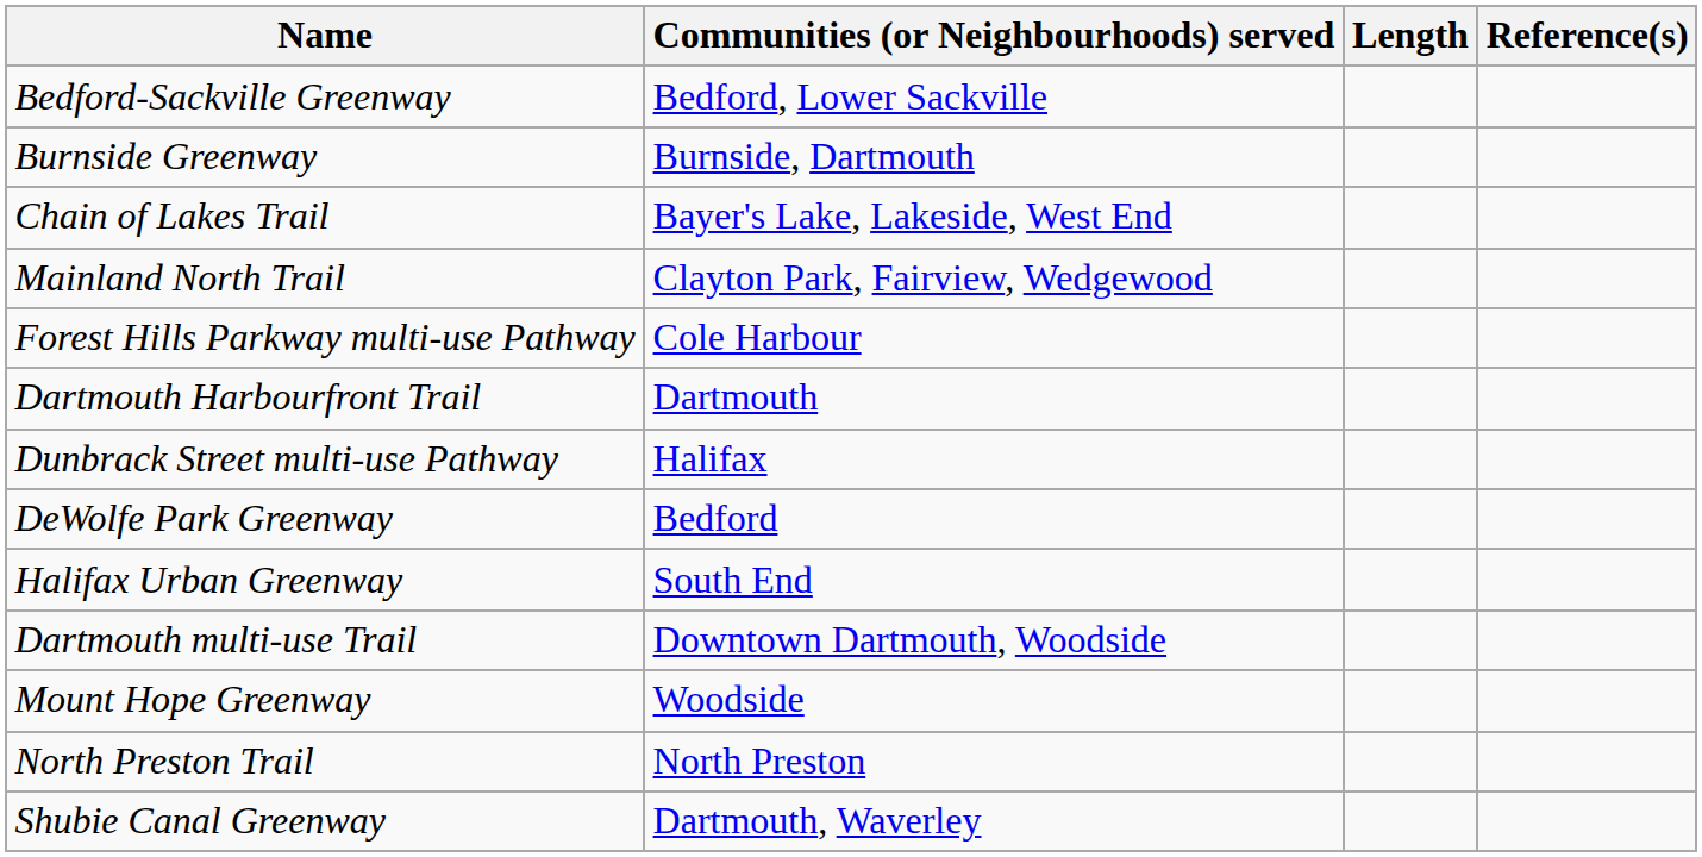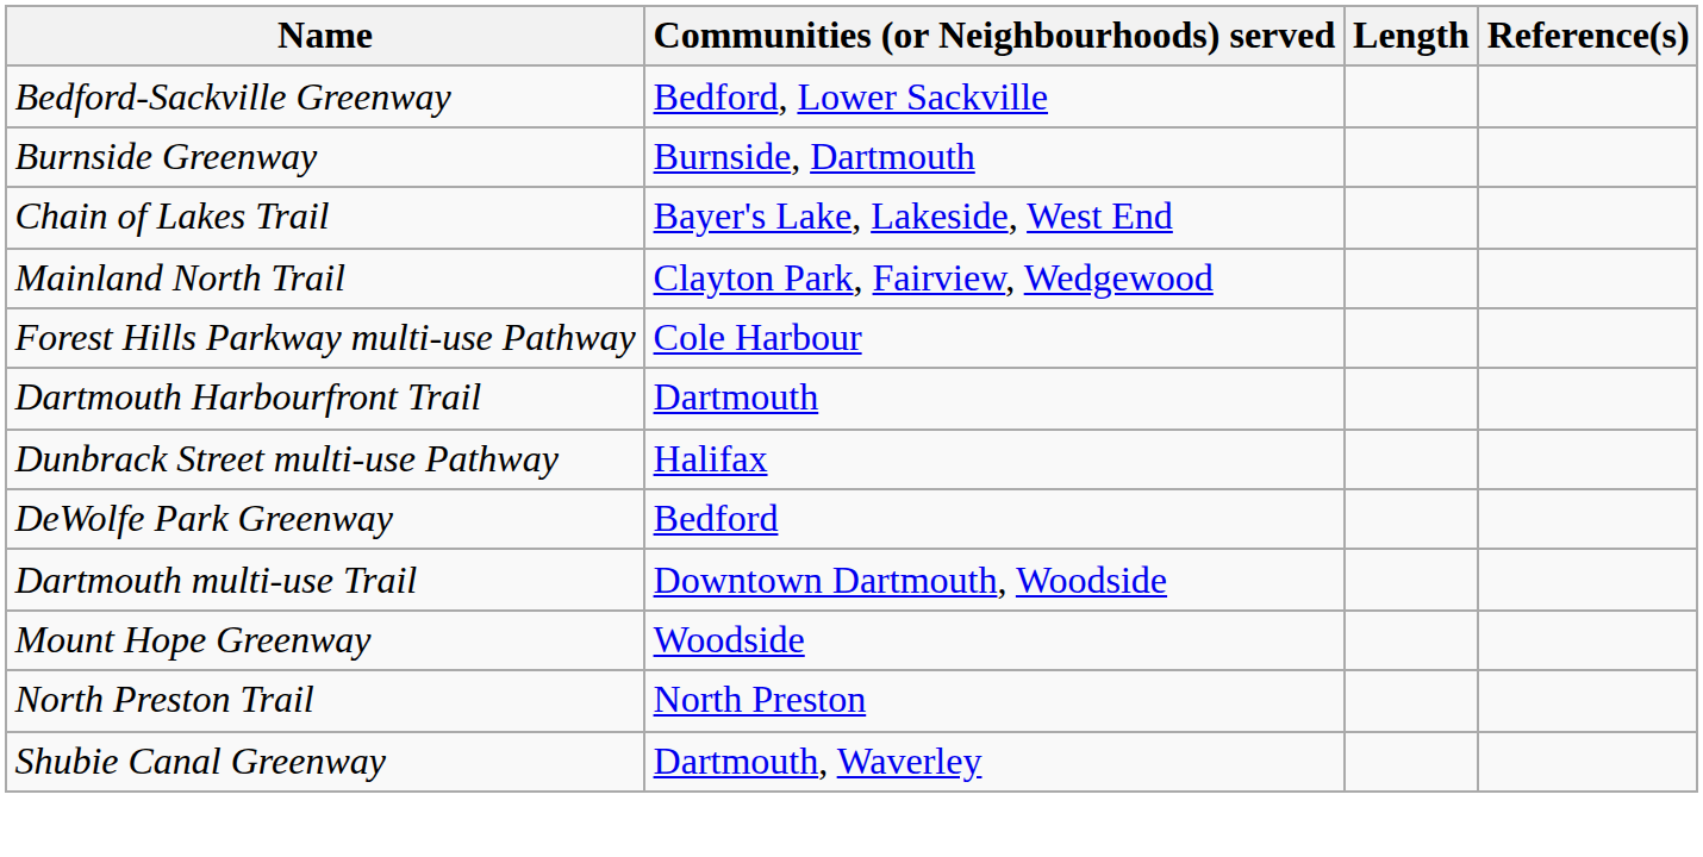- row: Halifax Urban Greenway | South End
